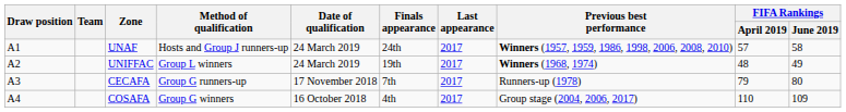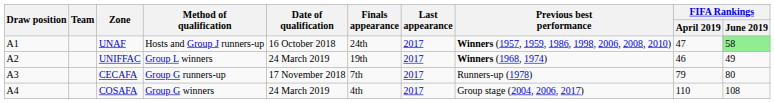UNAF | Date of qualification: 24 March 2019 -> 16 October 2018
UNAF | FIFA Rankings / April 2019: 57 -> 47
UNAF | FIFA Rankings / June 2019: no background -> lightgreen background
UNIFFAC | FIFA Rankings / April 2019: 48 -> 46
COSAFA | Date of qualification: 16 October 2018 -> 24 March 2019
COSAFA | FIFA Rankings / June 2019: 109 -> 108
